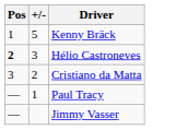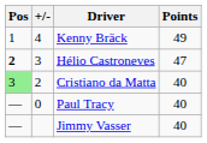+ column: Points | 49 | 47 | 40 | 40 | 40
Kenny Bräck | +/-: 5 -> 4
Cristiano da Matta | Pos: no background -> lightgreen background
Paul Tracy | +/-: 1 -> 0
